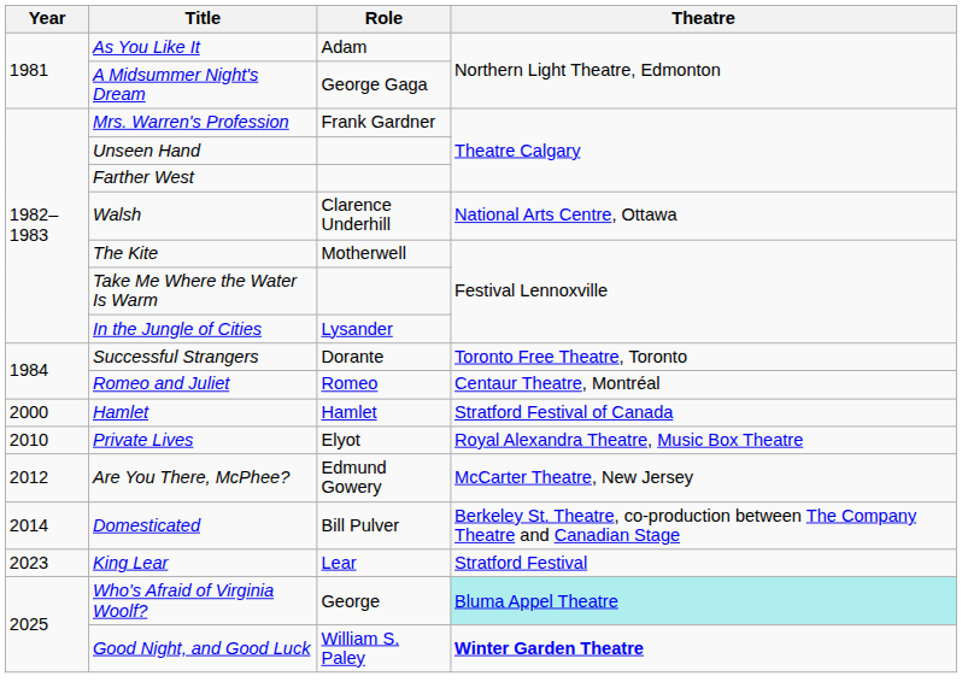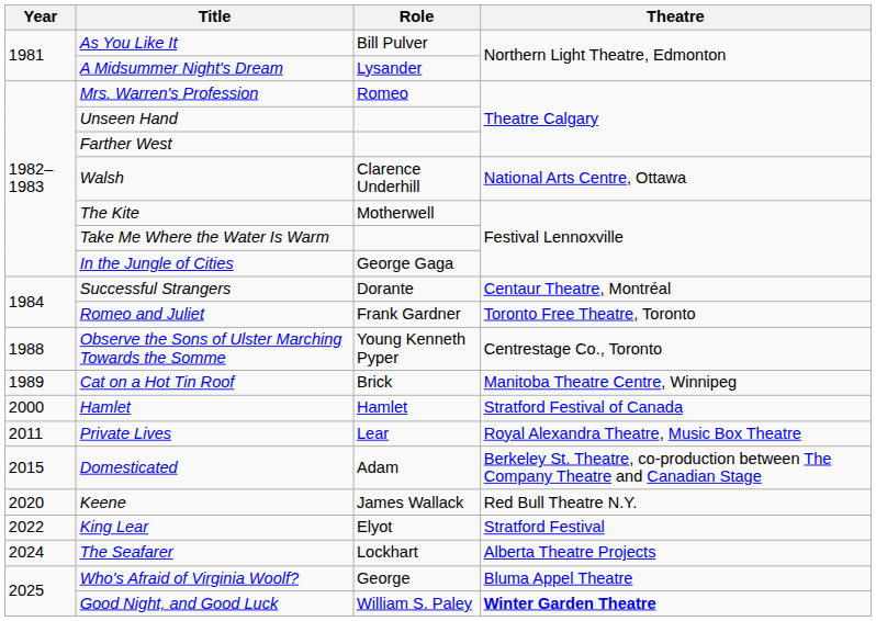As You Like It | Role: Adam -> Bill Pulver
A Midsummer Night's Dream | Role: George Gaga -> Lysander
Mrs. Warren's Profession | Role: Frank Gardner -> Romeo
In the Jungle of Cities | Role: Lysander -> George Gaga
Successful Strangers | Theatre: Toronto Free Theatre, Toronto -> Centaur Theatre, Montréal
Romeo and Juliet | Role: Romeo -> Frank Gardner
Romeo and Juliet | Theatre: Centaur Theatre, Montréal -> Toronto Free Theatre, Toronto
+ row: 1988 | Observe the Sons of Ulster Marching Towards the Somme | Young Kenneth Pyper | Centrestage Co., Toronto
+ row: 1989 | Cat on a Hot Tin Roof | Brick | Manitoba Theatre Centre, Winnipeg
Private Lives | Year: 2010 -> 2011
Private Lives | Role: Elyot -> Lear
- row: 2012 | Are You There, McPhee? | Edmund Gowery | McCarter Theatre, New Jersey
Domesticated | Year: 2014 -> 2015
Domesticated | Role: Bill Pulver -> Adam
+ row: 2020 | Keene | James Wallack | Red Bull Theatre N.Y.
King Lear | Year: 2023 -> 2022
King Lear | Role: Lear -> Elyot
+ row: 2024 | The Seafarer | Lockhart | Alberta Theatre Projects
Who's Afraid of Virginia Woolf? | Theatre: paleturquoise background -> no background
